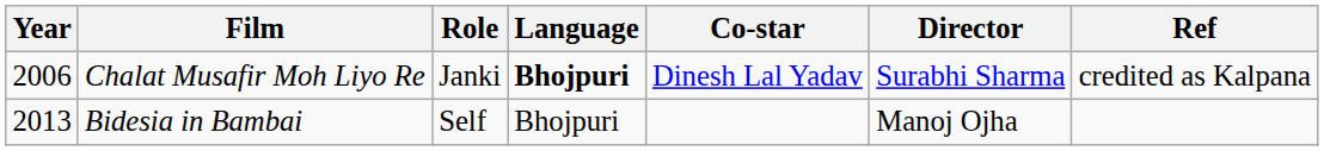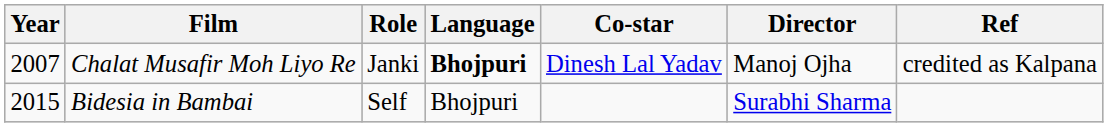Chalat Musafir Moh Liyo Re | Year: 2006 -> 2007
Chalat Musafir Moh Liyo Re | Director: Surabhi Sharma -> Manoj Ojha
Bidesia in Bambai | Year: 2013 -> 2015
Bidesia in Bambai | Director: Manoj Ojha -> Surabhi Sharma
